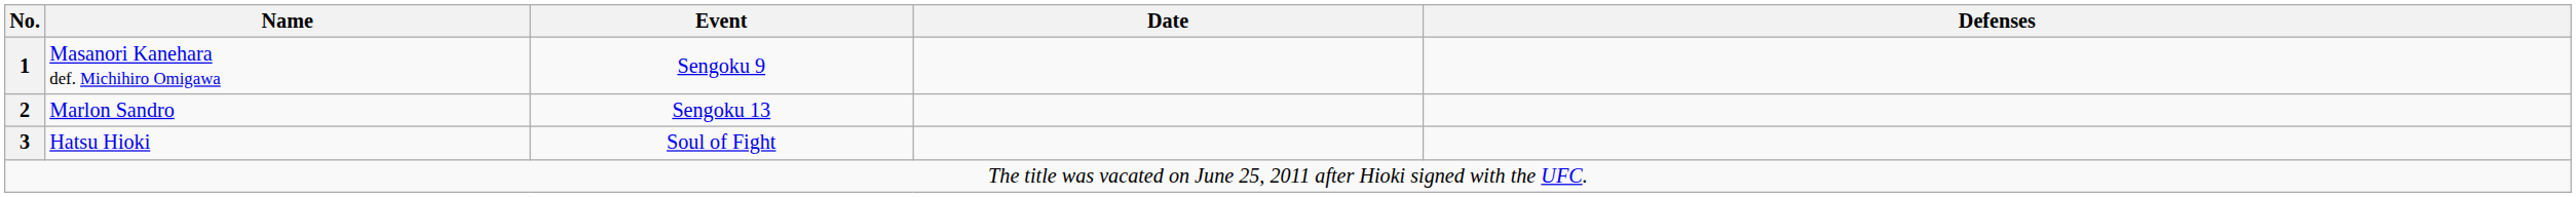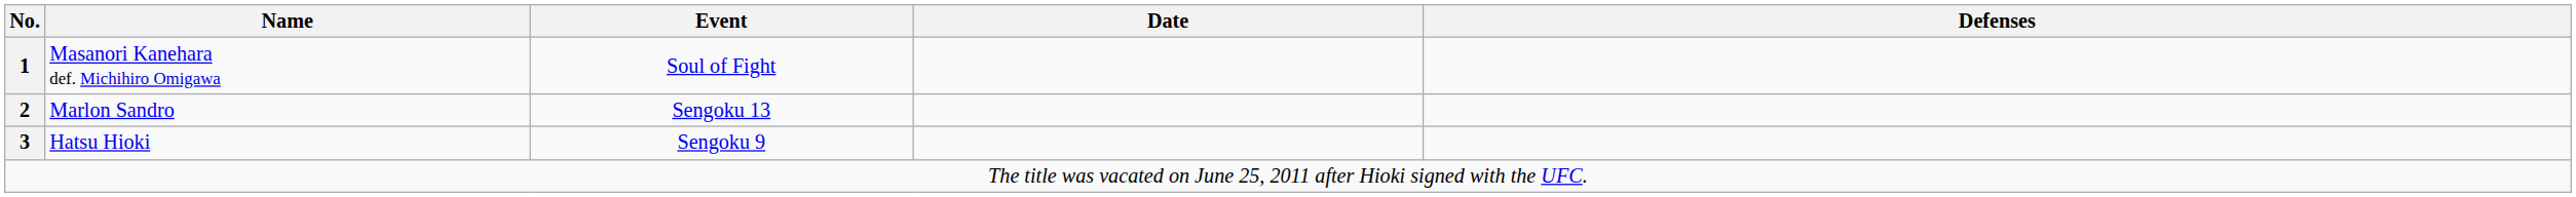Masanori Kanehara def. Michihiro Omigawa | Event: Sengoku 9 -> Soul of Fight
Hatsu Hioki | Event: Soul of Fight -> Sengoku 9
